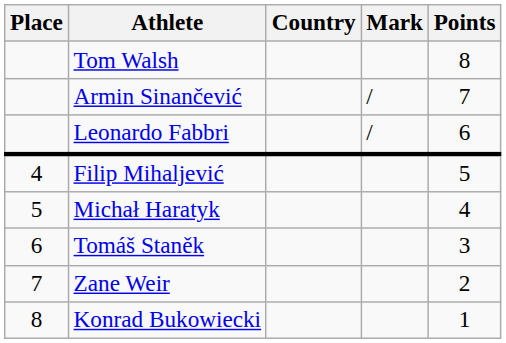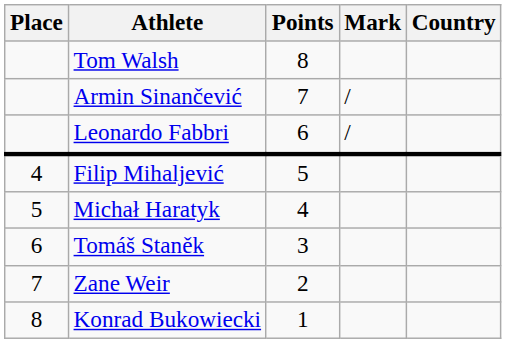columns swapped: Country <-> Points
